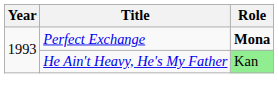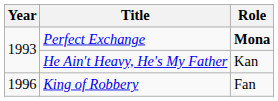He Ain't Heavy, He's My Father | Role: lightgreen background -> no background
+ row: 1996 | King of Robbery | Fan
